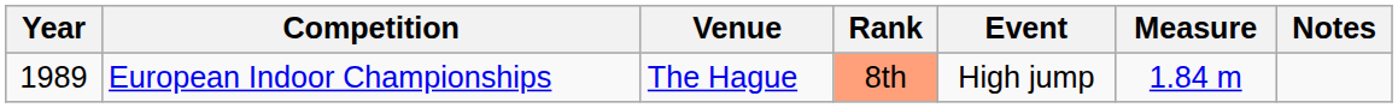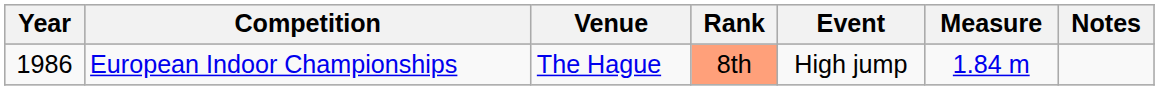European Indoor Championships | Year: 1989 -> 1986
